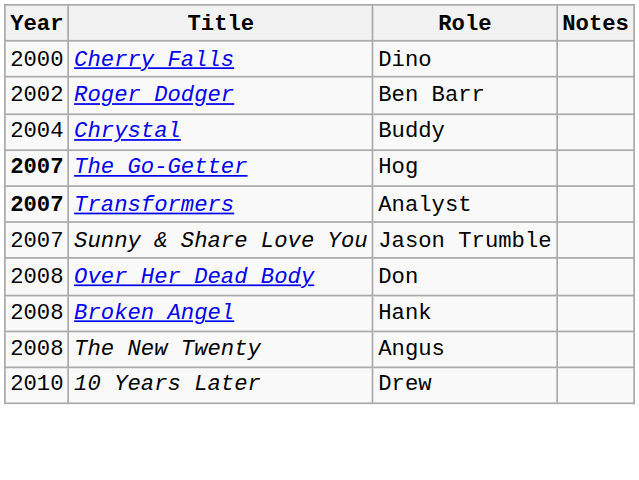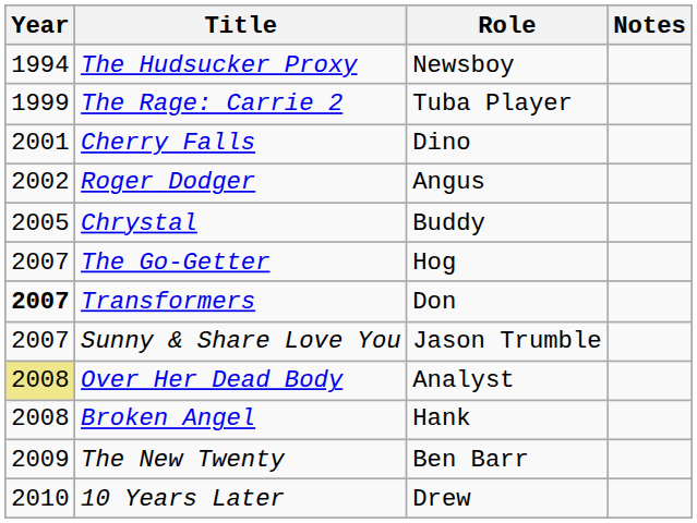+ row: 1994 | The Hudsucker Proxy | Newsboy
+ row: 1999 | The Rage: Carrie 2 | Tuba Player
Cherry Falls | Year: 2000 -> 2001
Roger Dodger | Role: Ben Barr -> Angus
Chrystal | Year: 2004 -> 2005
The Go-Getter | Year: bold -> normal
Transformers | Role: Analyst -> Don
Over Her Dead Body | Year: no background -> khaki background
Over Her Dead Body | Role: Don -> Analyst
The New Twenty | Year: 2008 -> 2009
The New Twenty | Role: Angus -> Ben Barr
